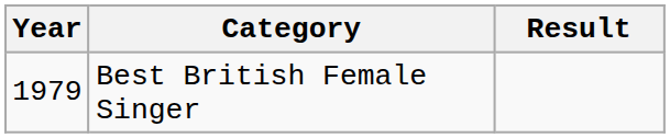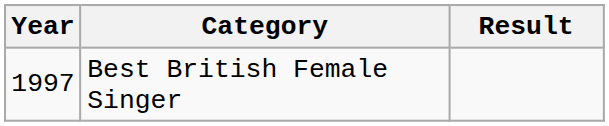Best British Female Singer | Year: 1979 -> 1997
